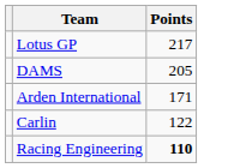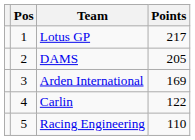+ column: Pos | 1 | 2 | 3 | 4 | 5
Arden International | Points: 171 -> 169
Racing Engineering | Points: bold -> normal
